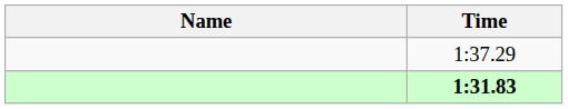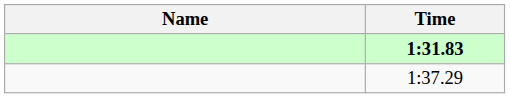rows swapped: 1:31.83 <-> 1:37.29
